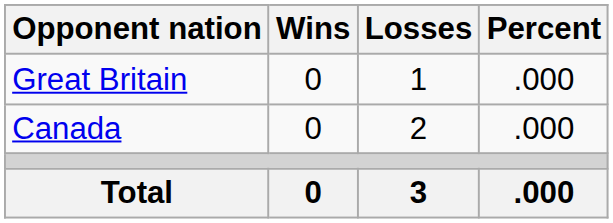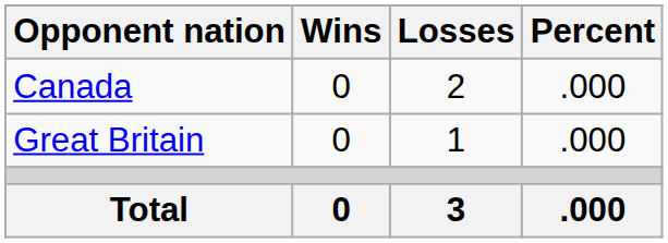rows swapped: Canada <-> Great Britain
